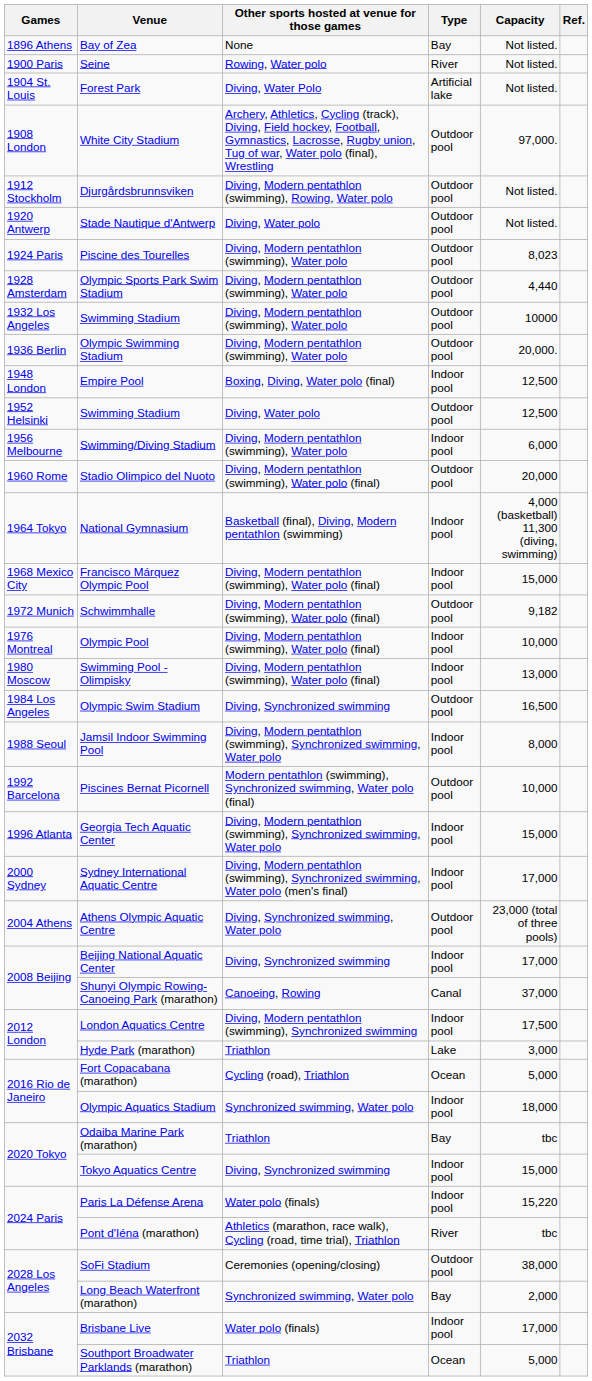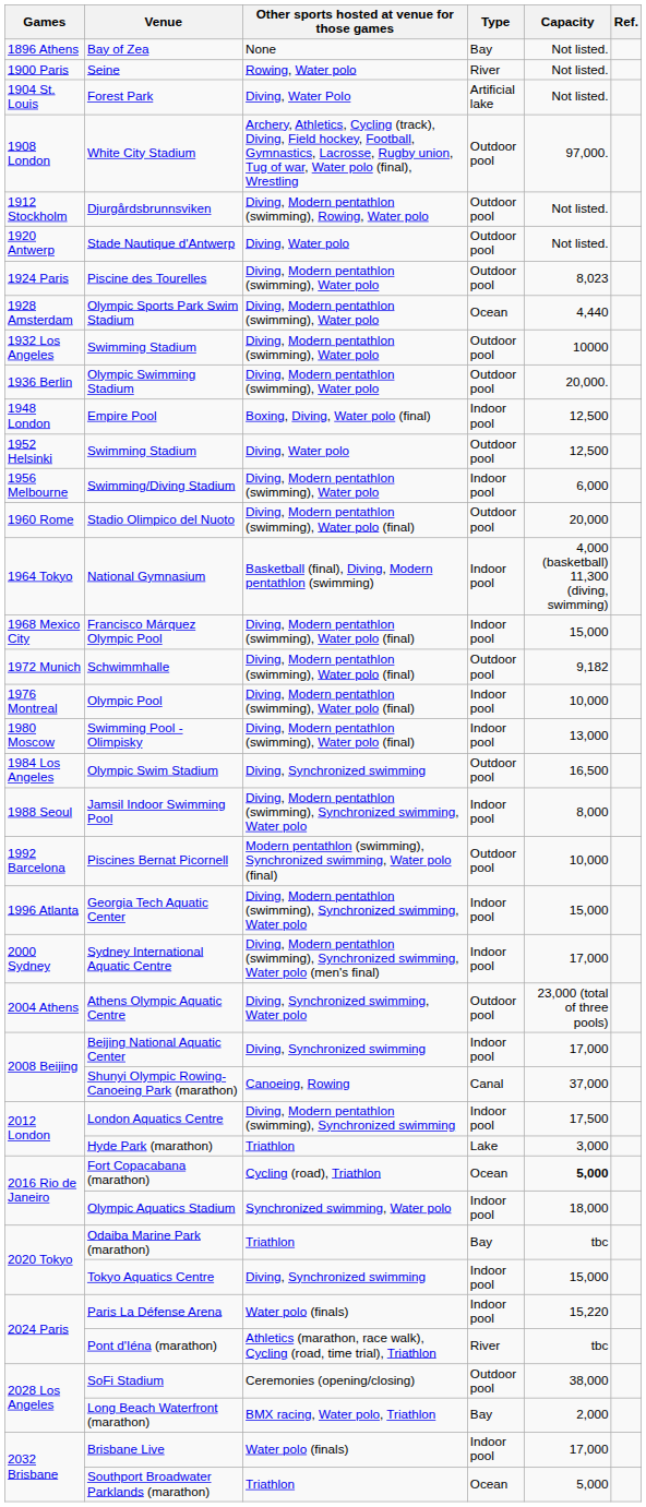Olympic Sports Park Swim Stadium | Type: Outdoor pool -> Ocean
Fort Copacabana (marathon) | Capacity: normal -> bold
Long Beach Waterfront (marathon) | Other sports hosted at venue for those games: Synchronized swimming, Water polo -> BMX racing, Water polo, Triathlon
